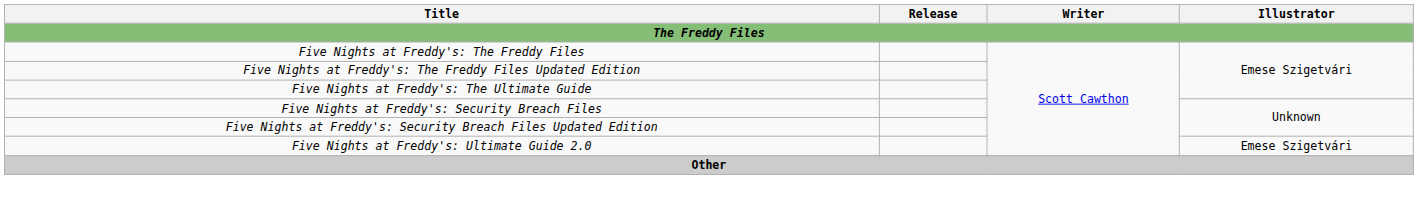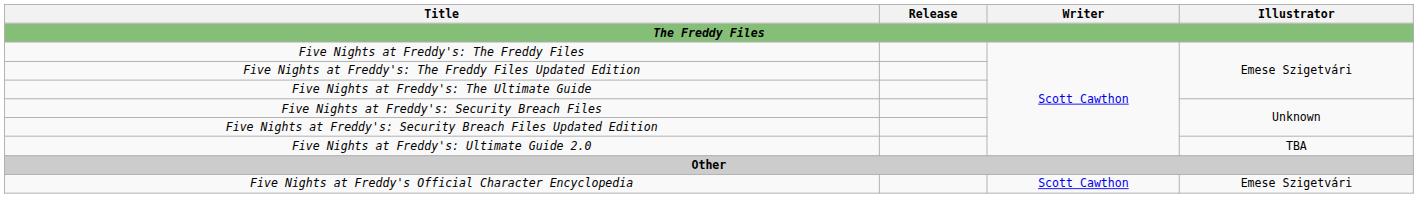Five Nights at Freddy's: Ultimate Guide 2.0 | Illustrator: Emese Szigetvári -> TBA
+ row: Five Nights at Freddy's Official Character Encyclopedia | Scott Cawthon | Emese Szigetvári
